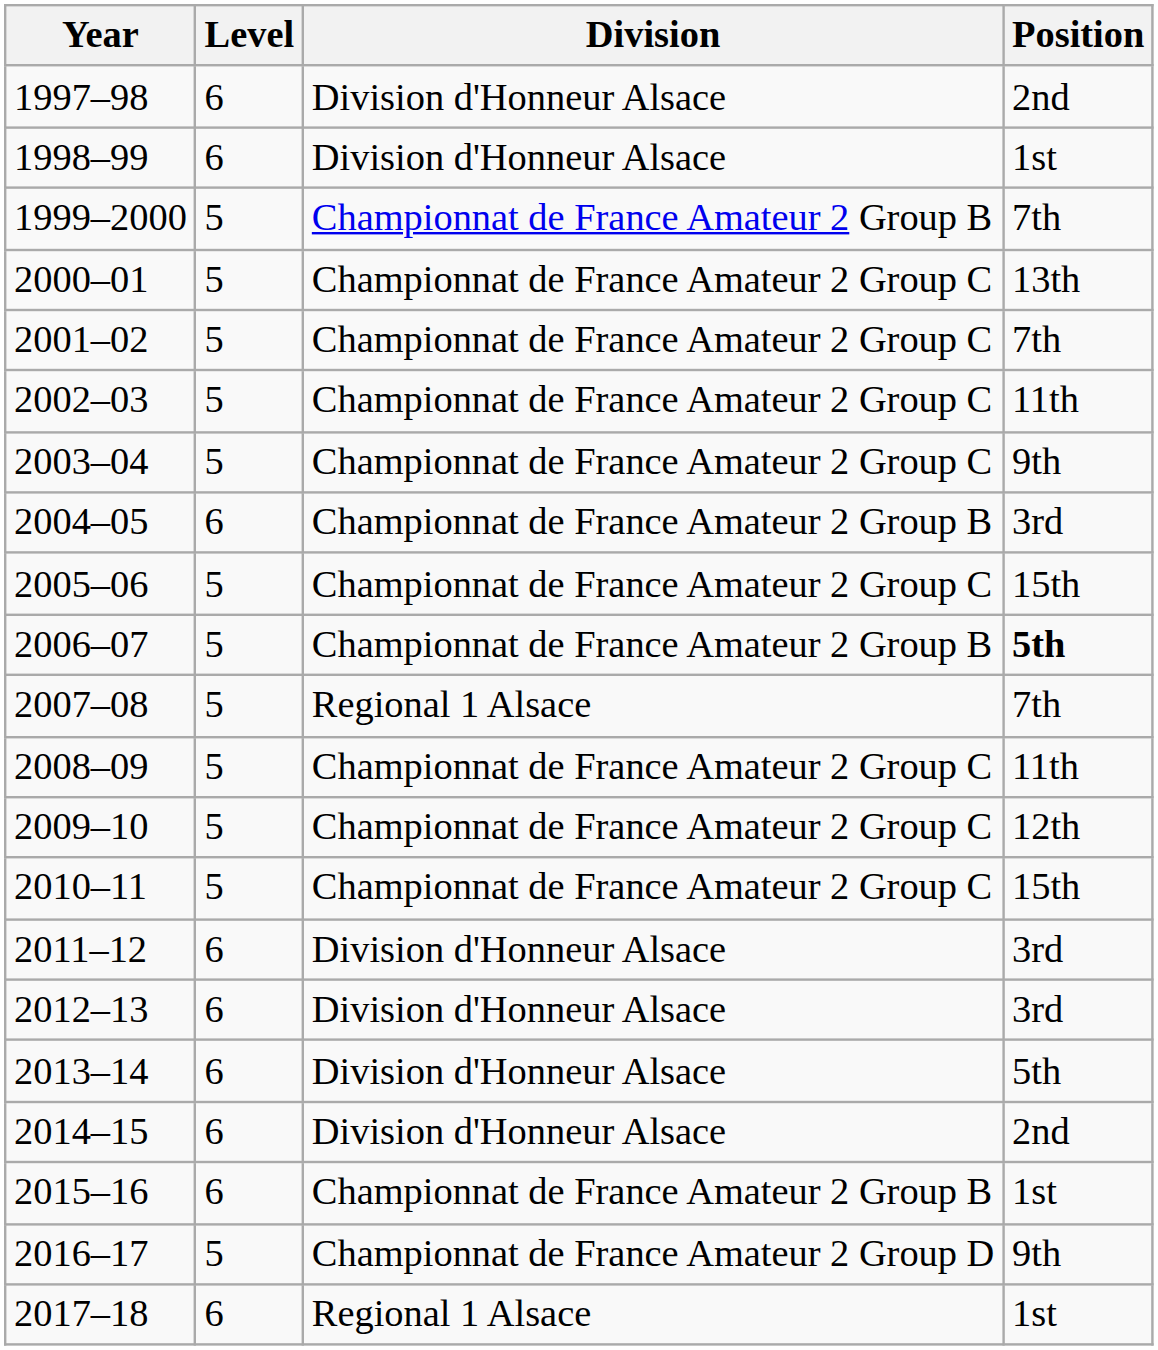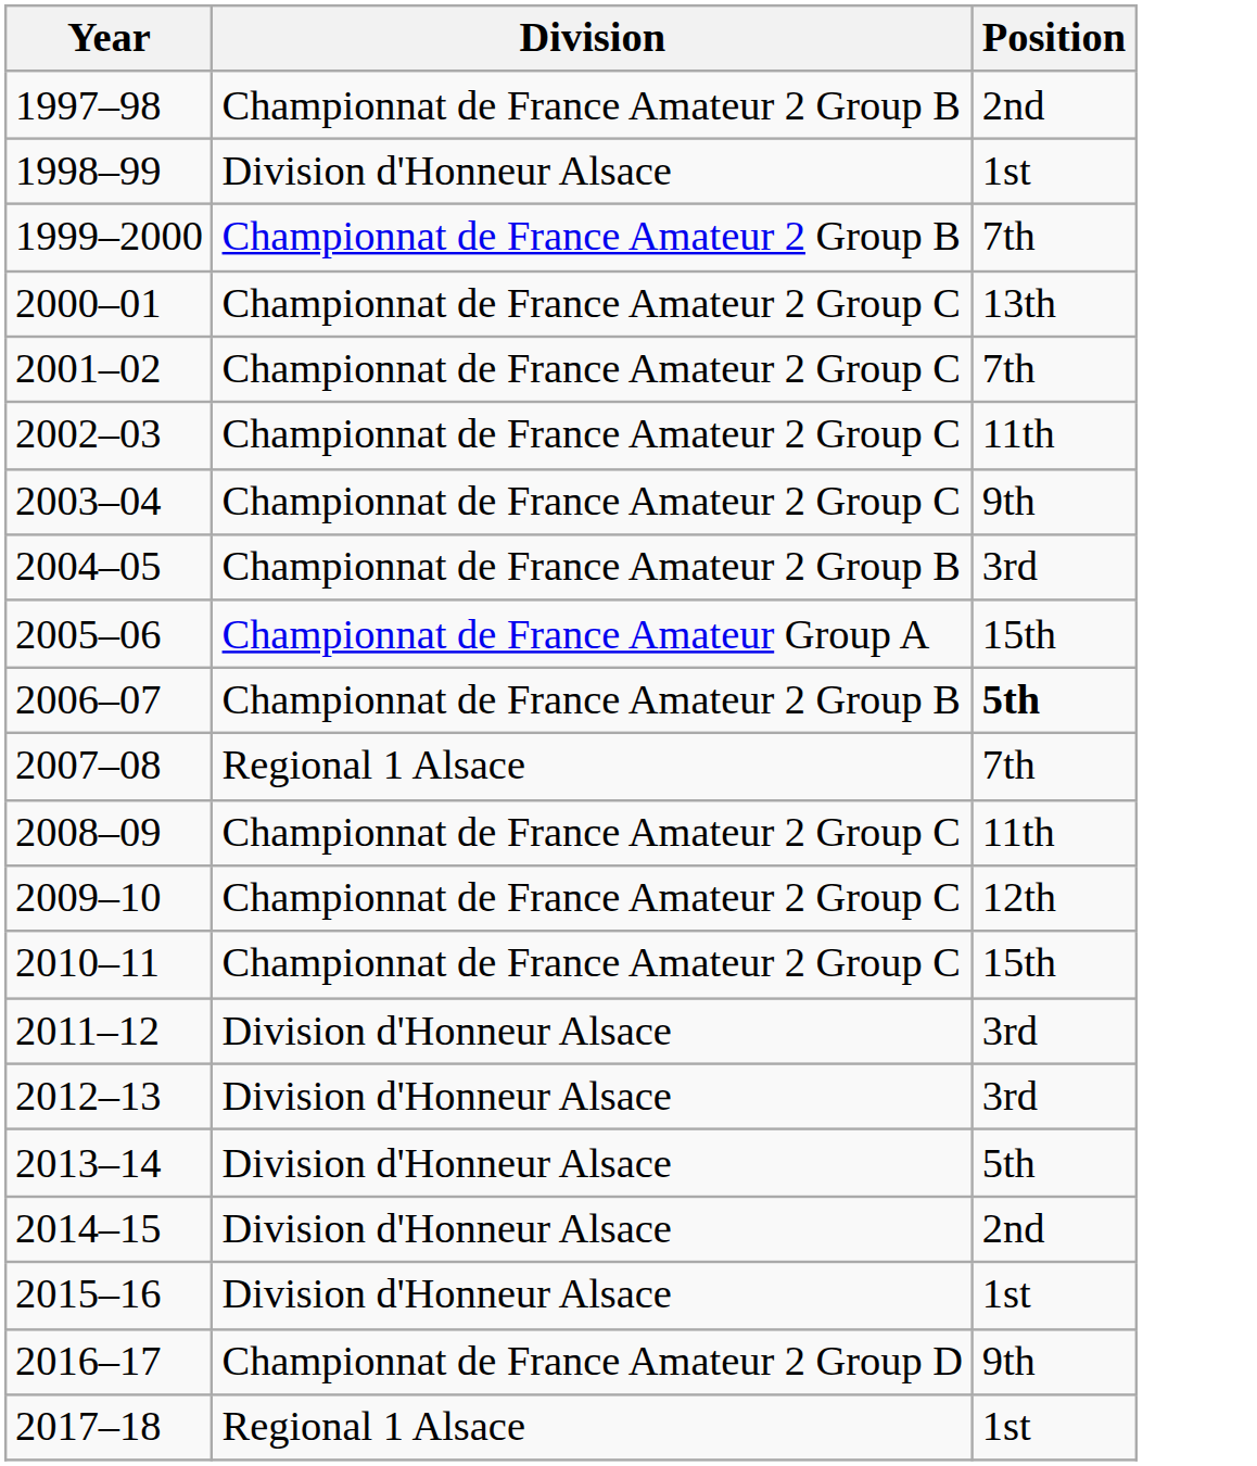- column: Level | 6 | 6 | 5 | 5 | 5 | 5 | 5 | 6 | 5 | 5 | 5 | 5 | 5 | 5 | 6 | 6 | 6 | 6 | 6 | 5 | 6
1997–98 | Division: Division d'Honneur Alsace -> Championnat de France Amateur 2 Group B
2005–06 | Division: Championnat de France Amateur 2 Group C -> Championnat de France Amateur Group A
2015–16 | Division: Championnat de France Amateur 2 Group B -> Division d'Honneur Alsace
